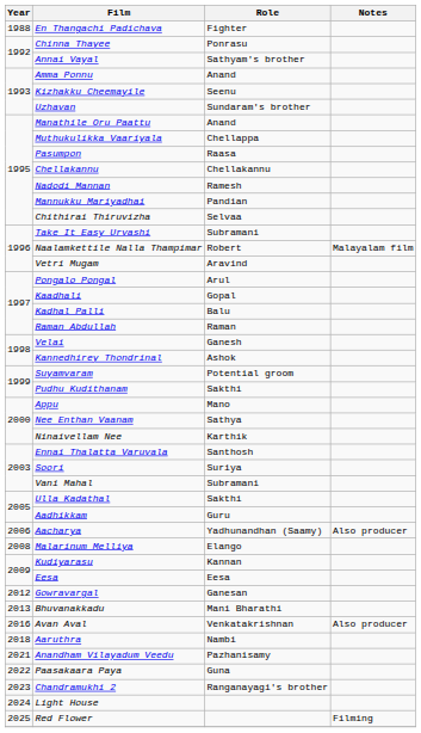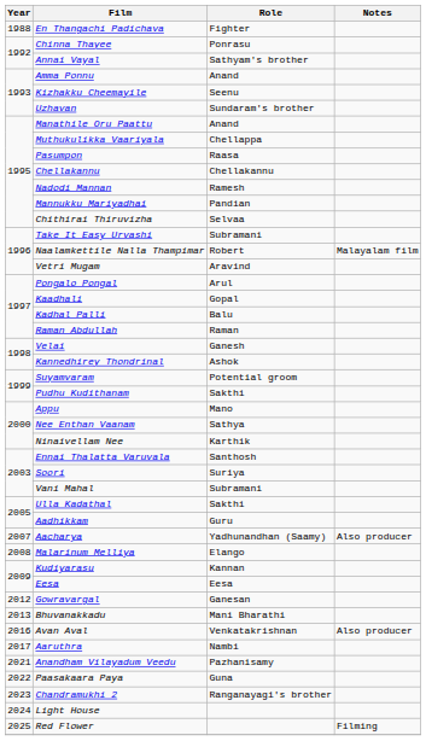Aacharya | Year: 2006 -> 2007
Aaruthra | Year: 2018 -> 2017
